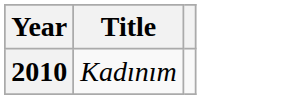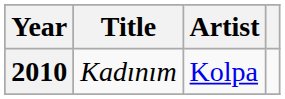+ column: Artist | Kolpa
